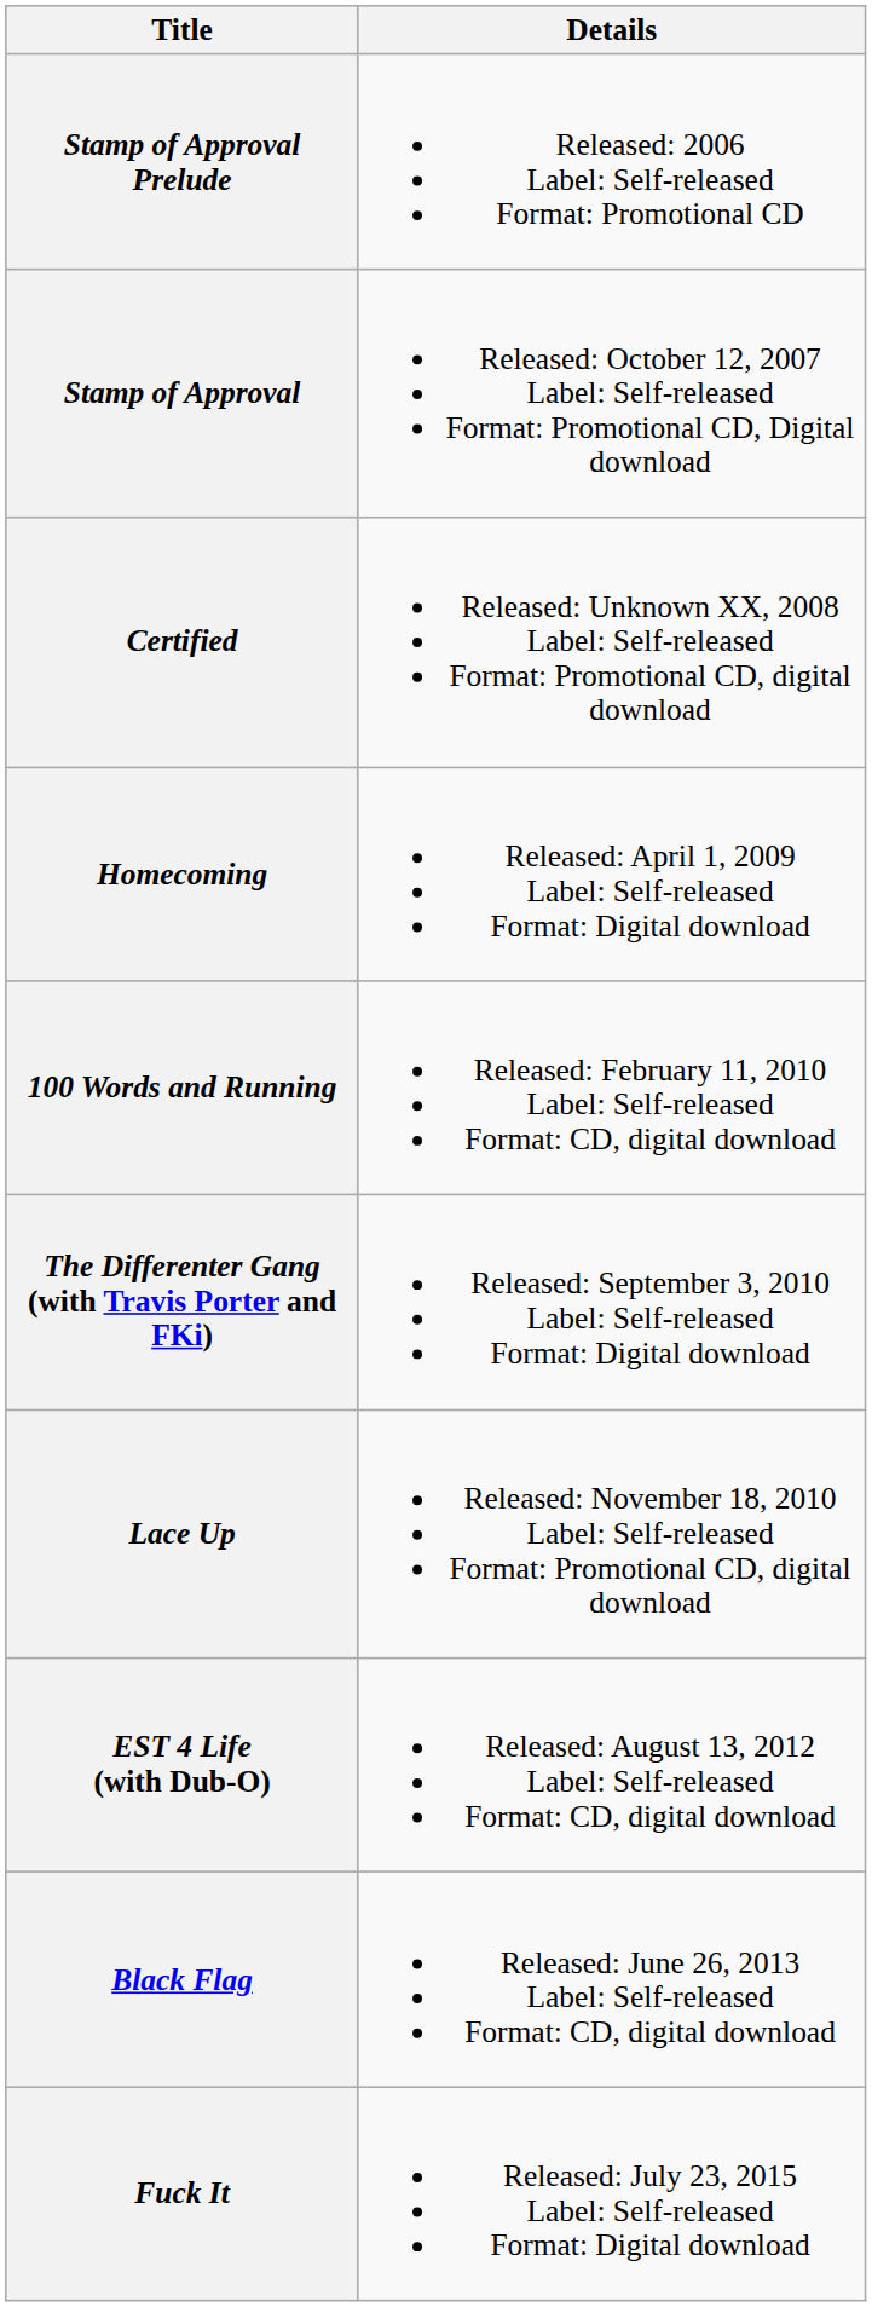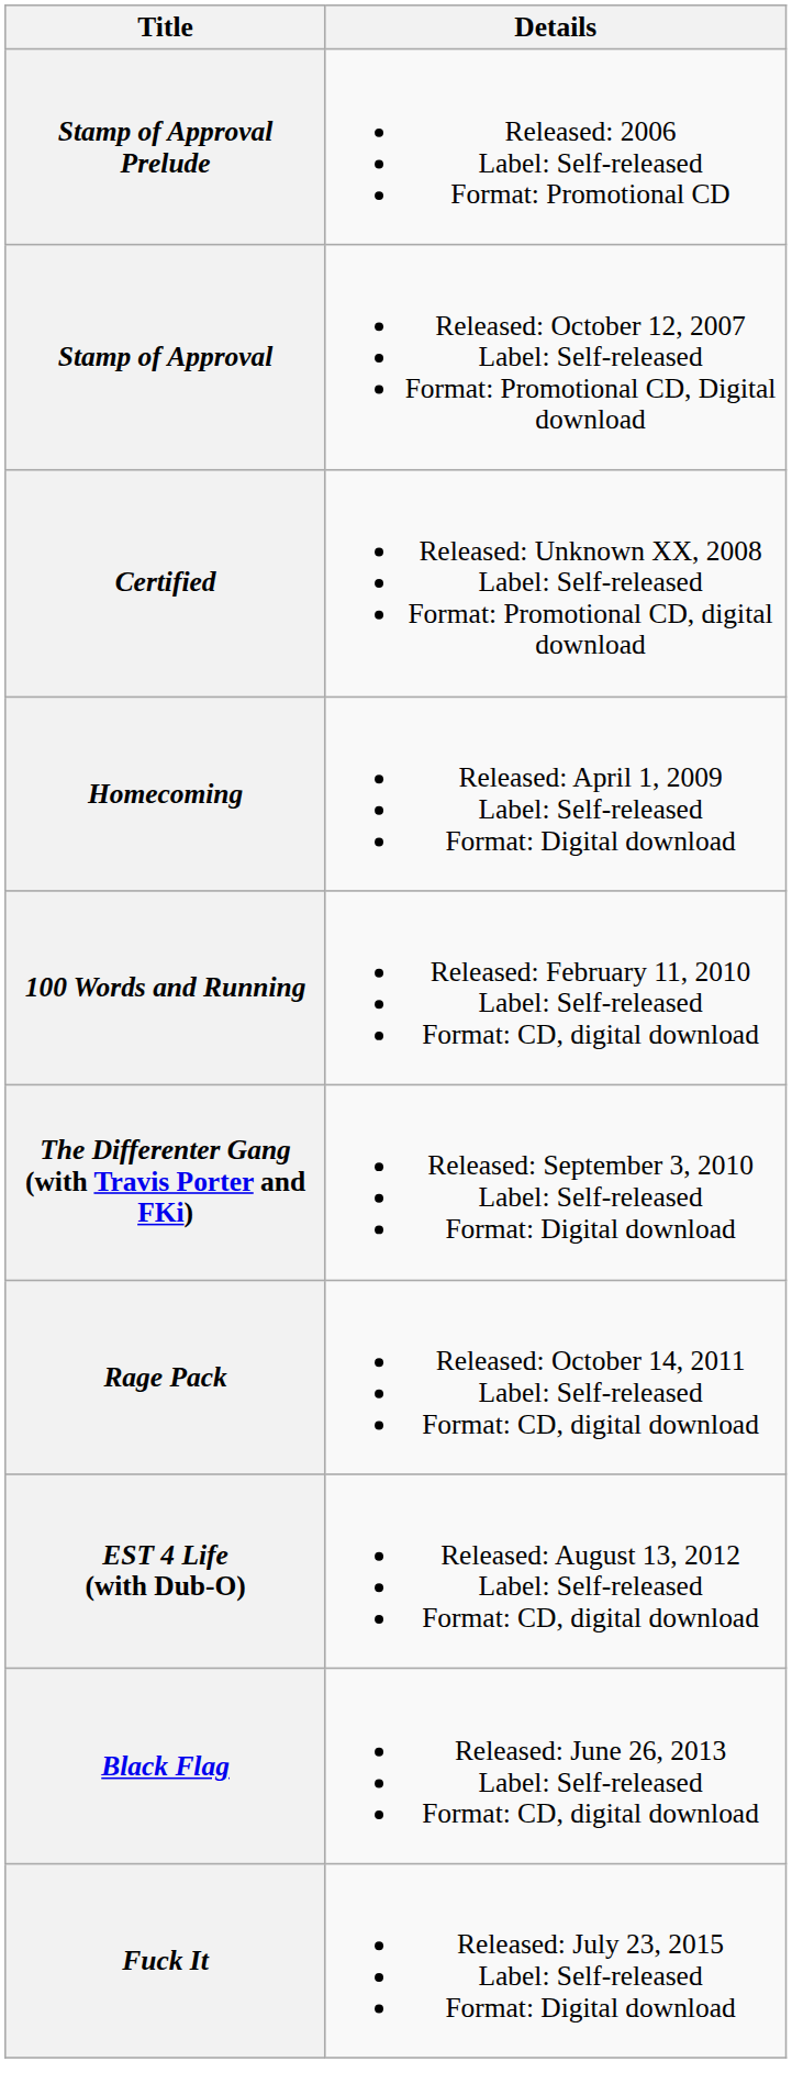- row: Lace Up | Released: November 18, 2010 Label: Self-released Format: Promotional CD, digital download
+ row: Rage Pack | Released: October 14, 2011 Label: Self-released Format: CD, digital download
